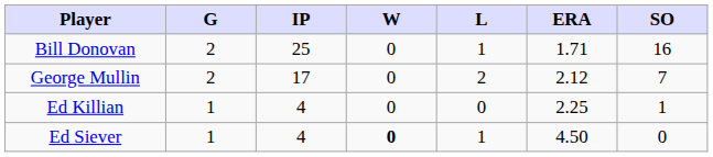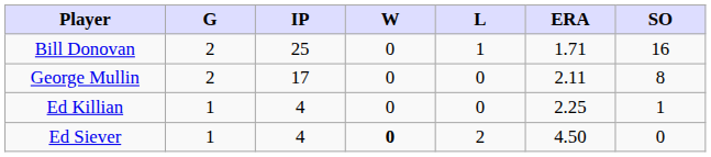George Mullin | L: 2 -> 0
George Mullin | ERA: 2.12 -> 2.11
George Mullin | SO: 7 -> 8
Ed Siever | L: 1 -> 2
